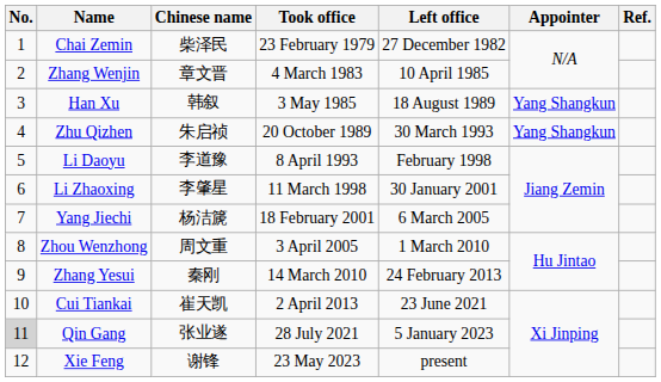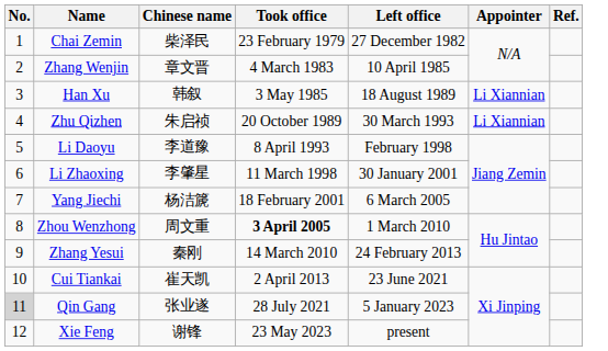Han Xu | Appointer: Yang Shangkun -> Li Xiannian
Zhu Qizhen | Appointer: Yang Shangkun -> Li Xiannian
Zhou Wenzhong | Took office: normal -> bold
